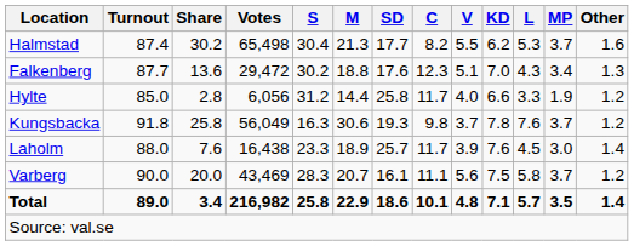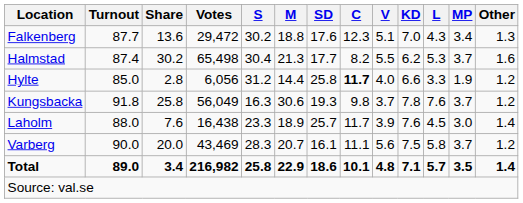rows swapped: Falkenberg <-> Halmstad
Hylte | C: normal -> bold
